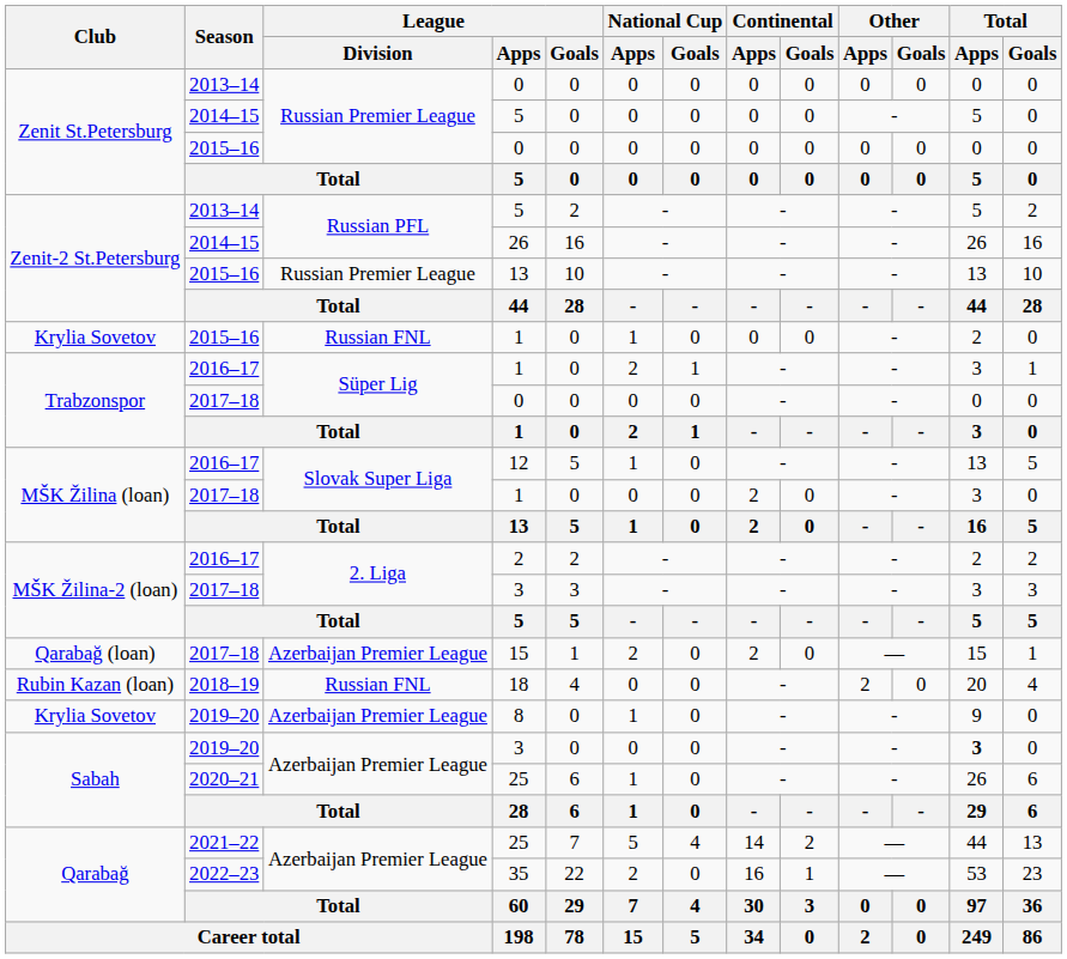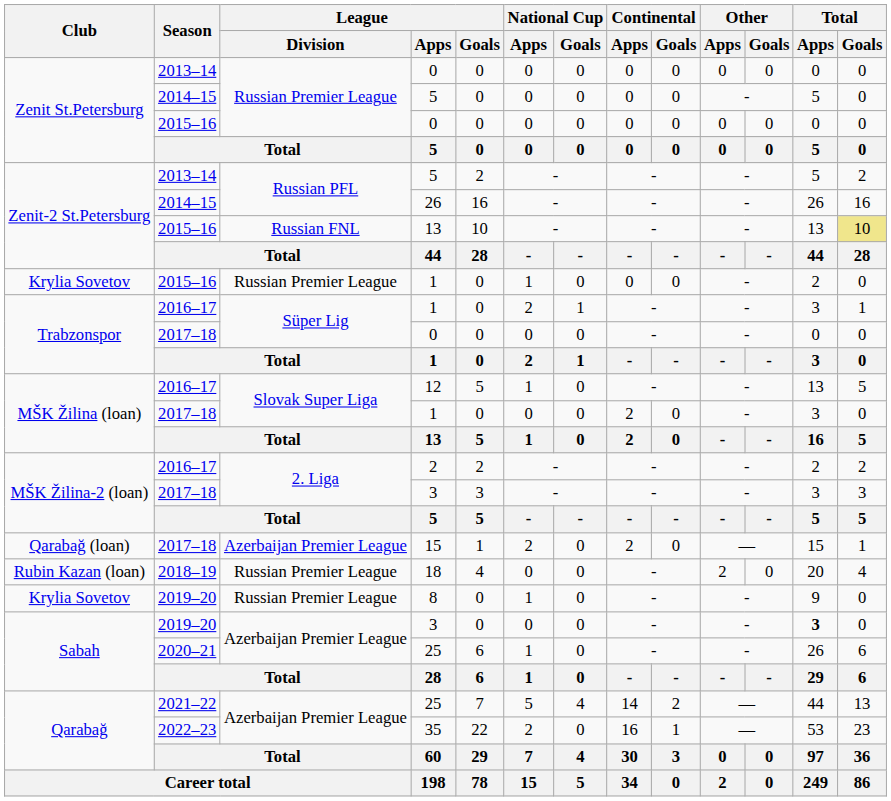2015–16 / 13 | League / Division: Russian Premier League -> Russian FNL
2015–16 / 13 | Total / Goals: no background -> khaki background
2015–16 / 1 | League / Division: Russian FNL -> Russian Premier League
18 | League / Division: Russian FNL -> Russian Premier League
8 | League / Division: Azerbaijan Premier League -> Russian Premier League
